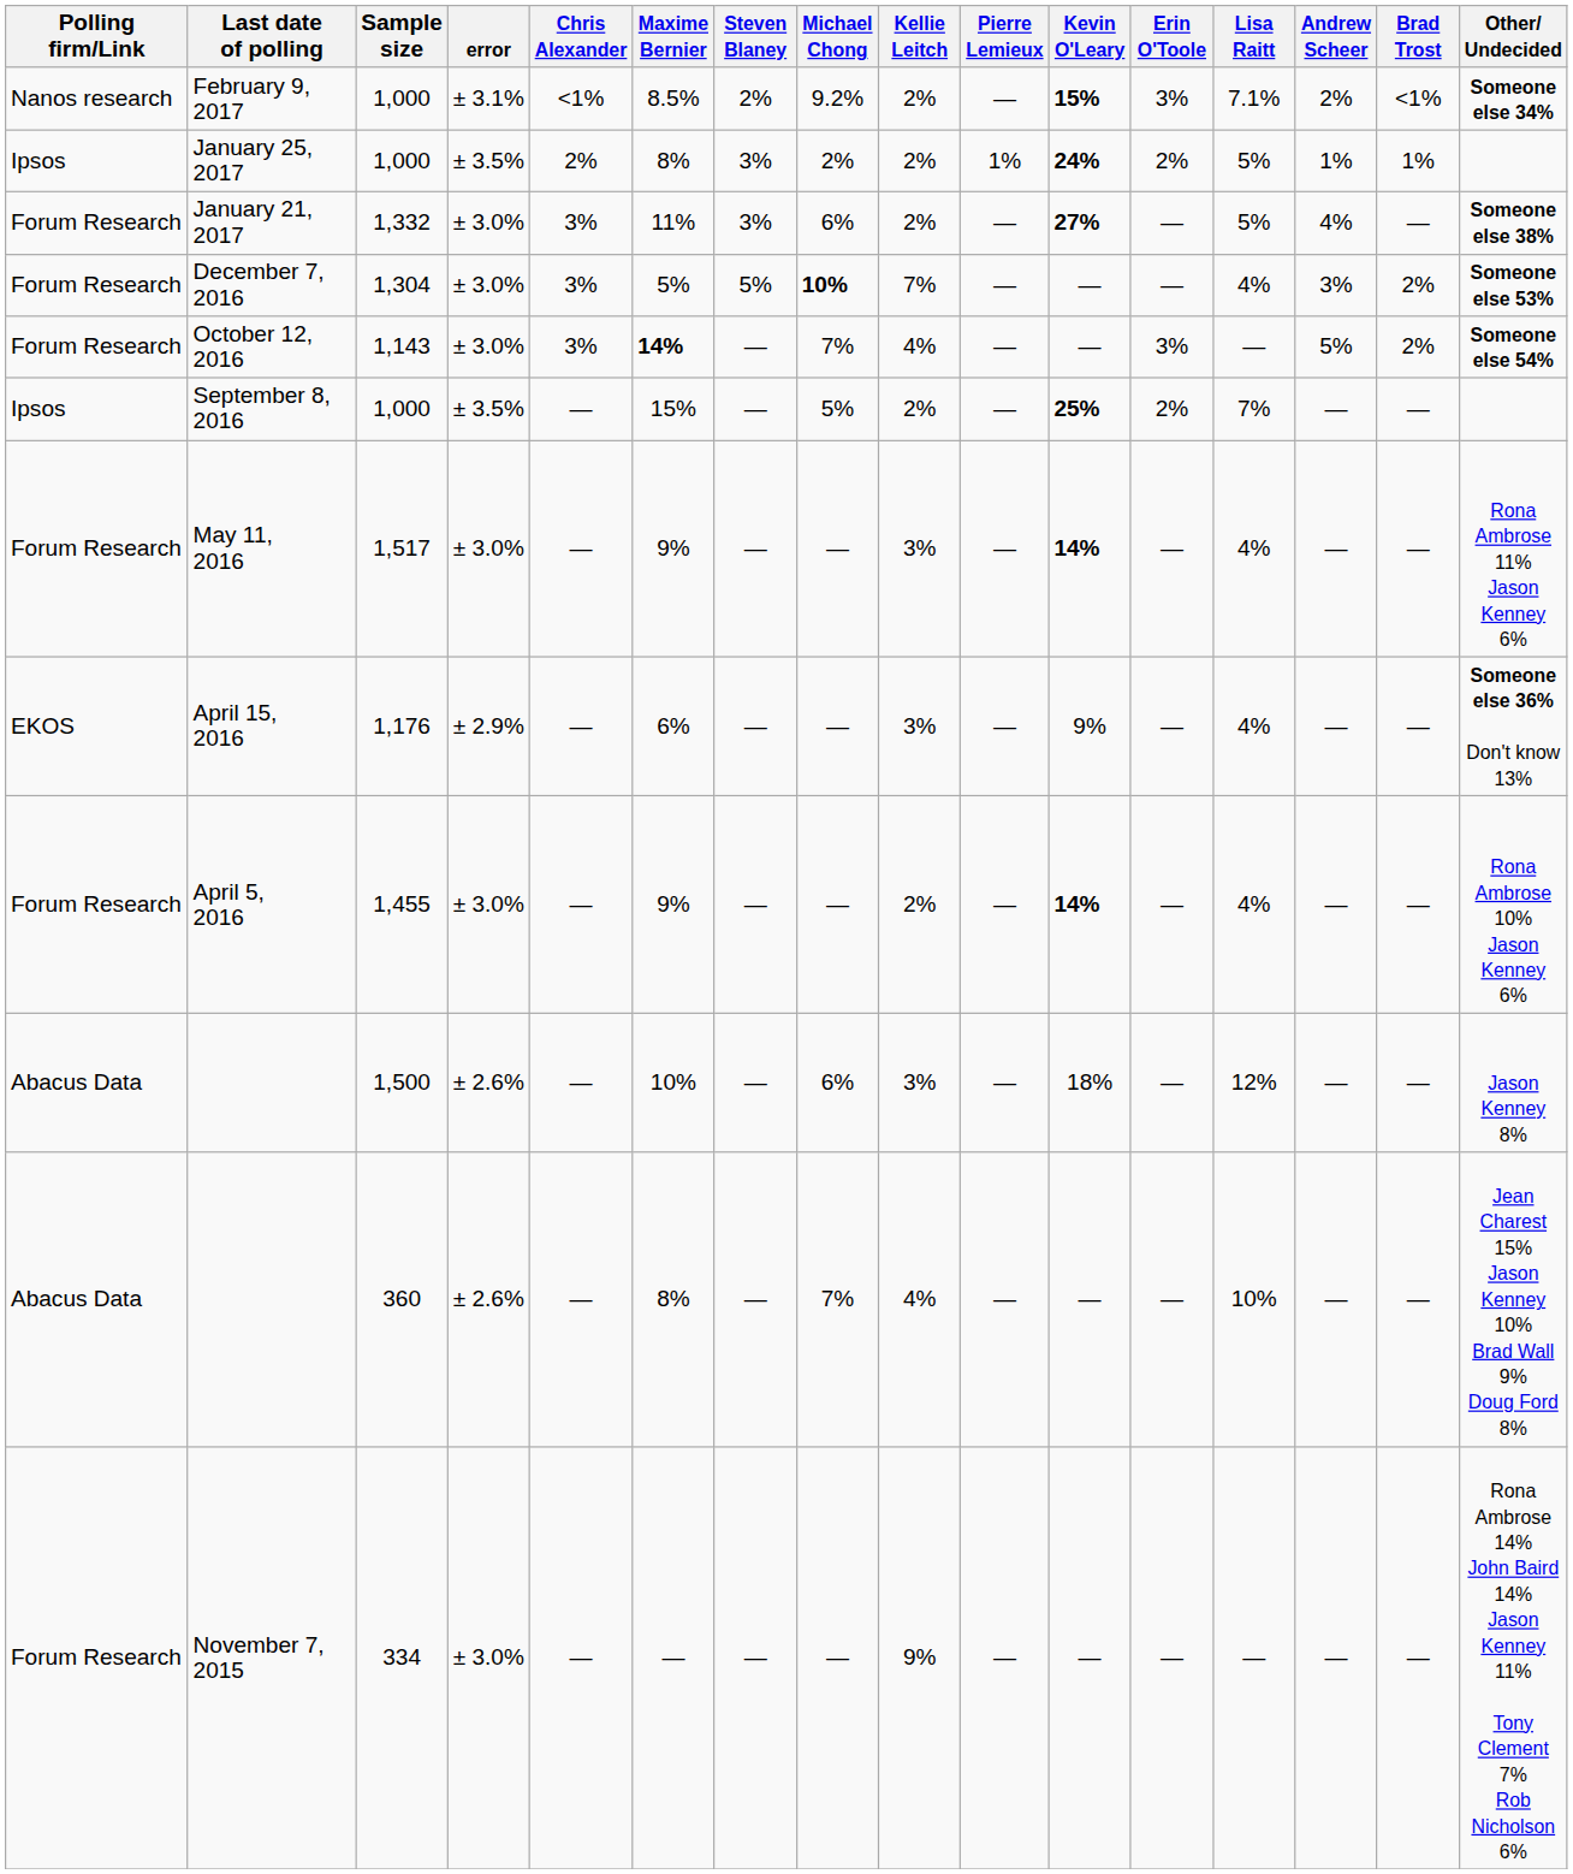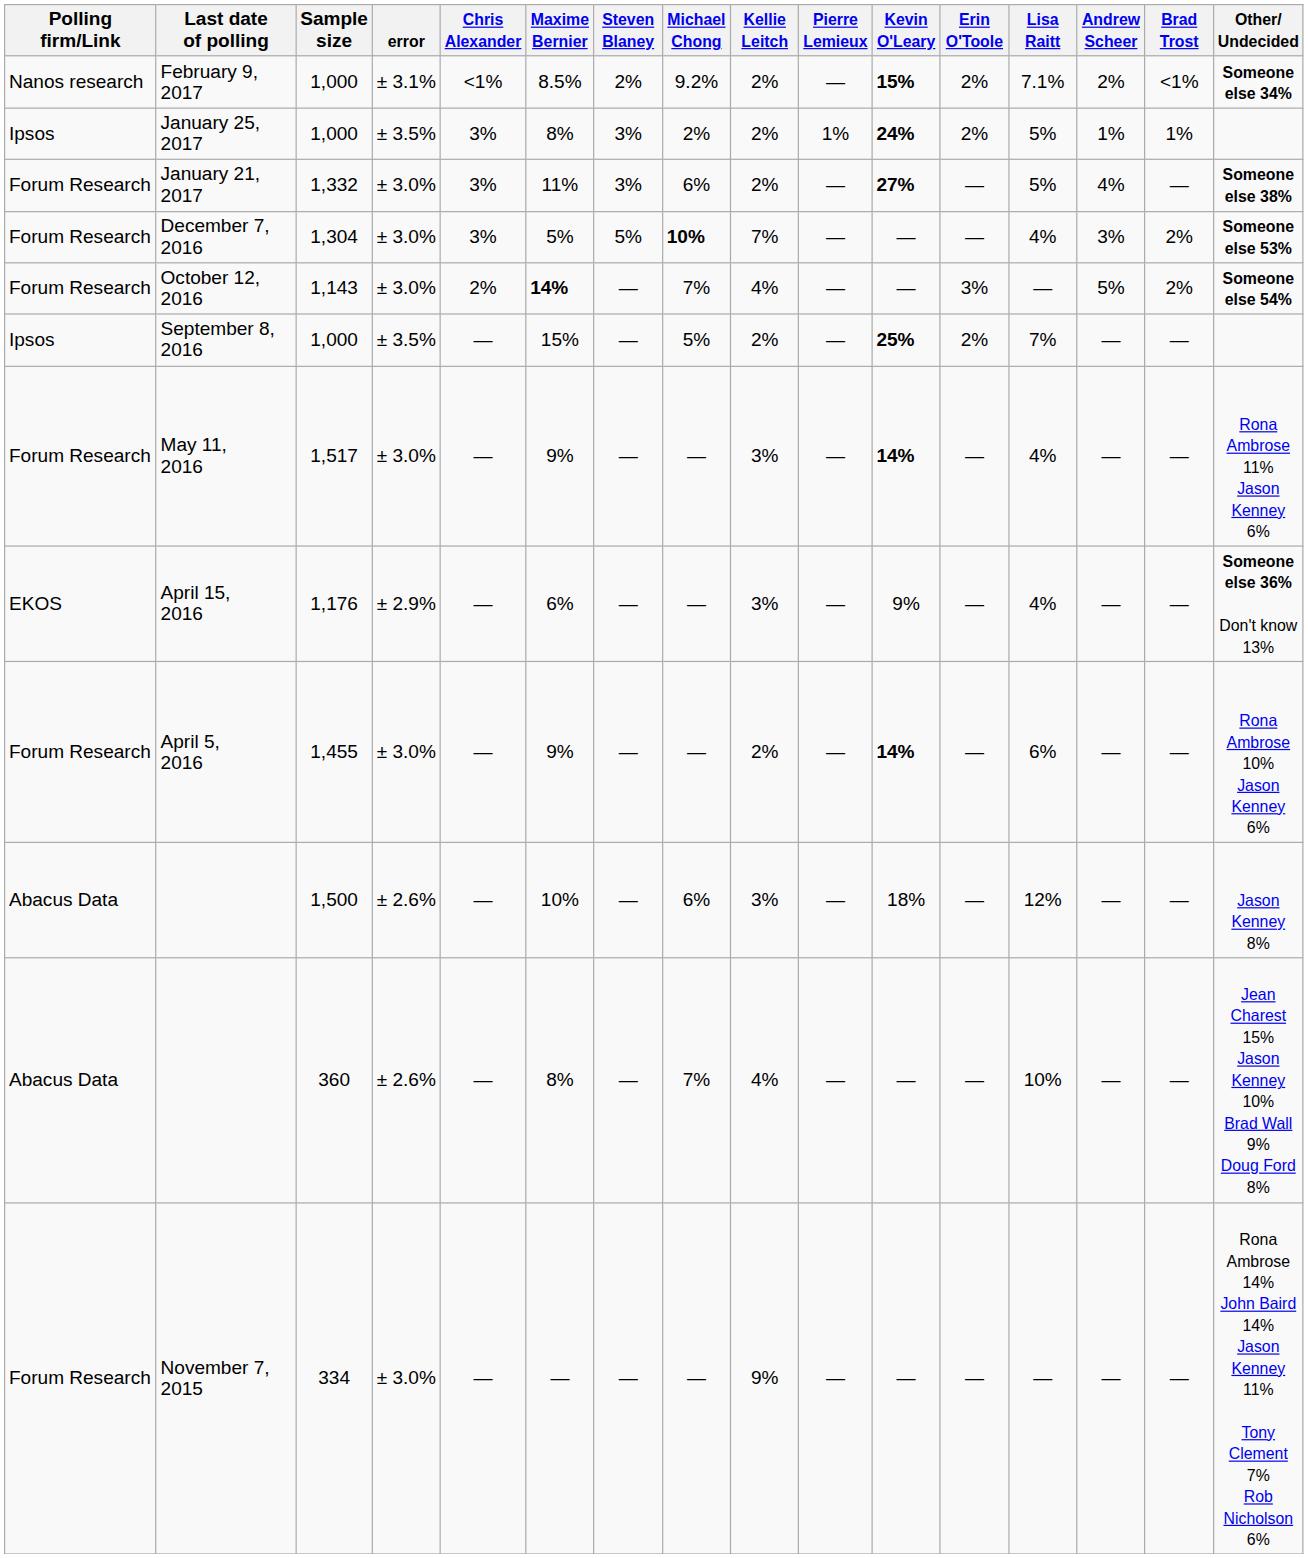February 9, 2017 | Erin O'Toole: 3% -> 2%
January 25, 2017 | Chris Alexander: 2% -> 3%
October 12, 2016 | Chris Alexander: 3% -> 2%
April 5, 2016 | Lisa Raitt: 4% -> 6%
